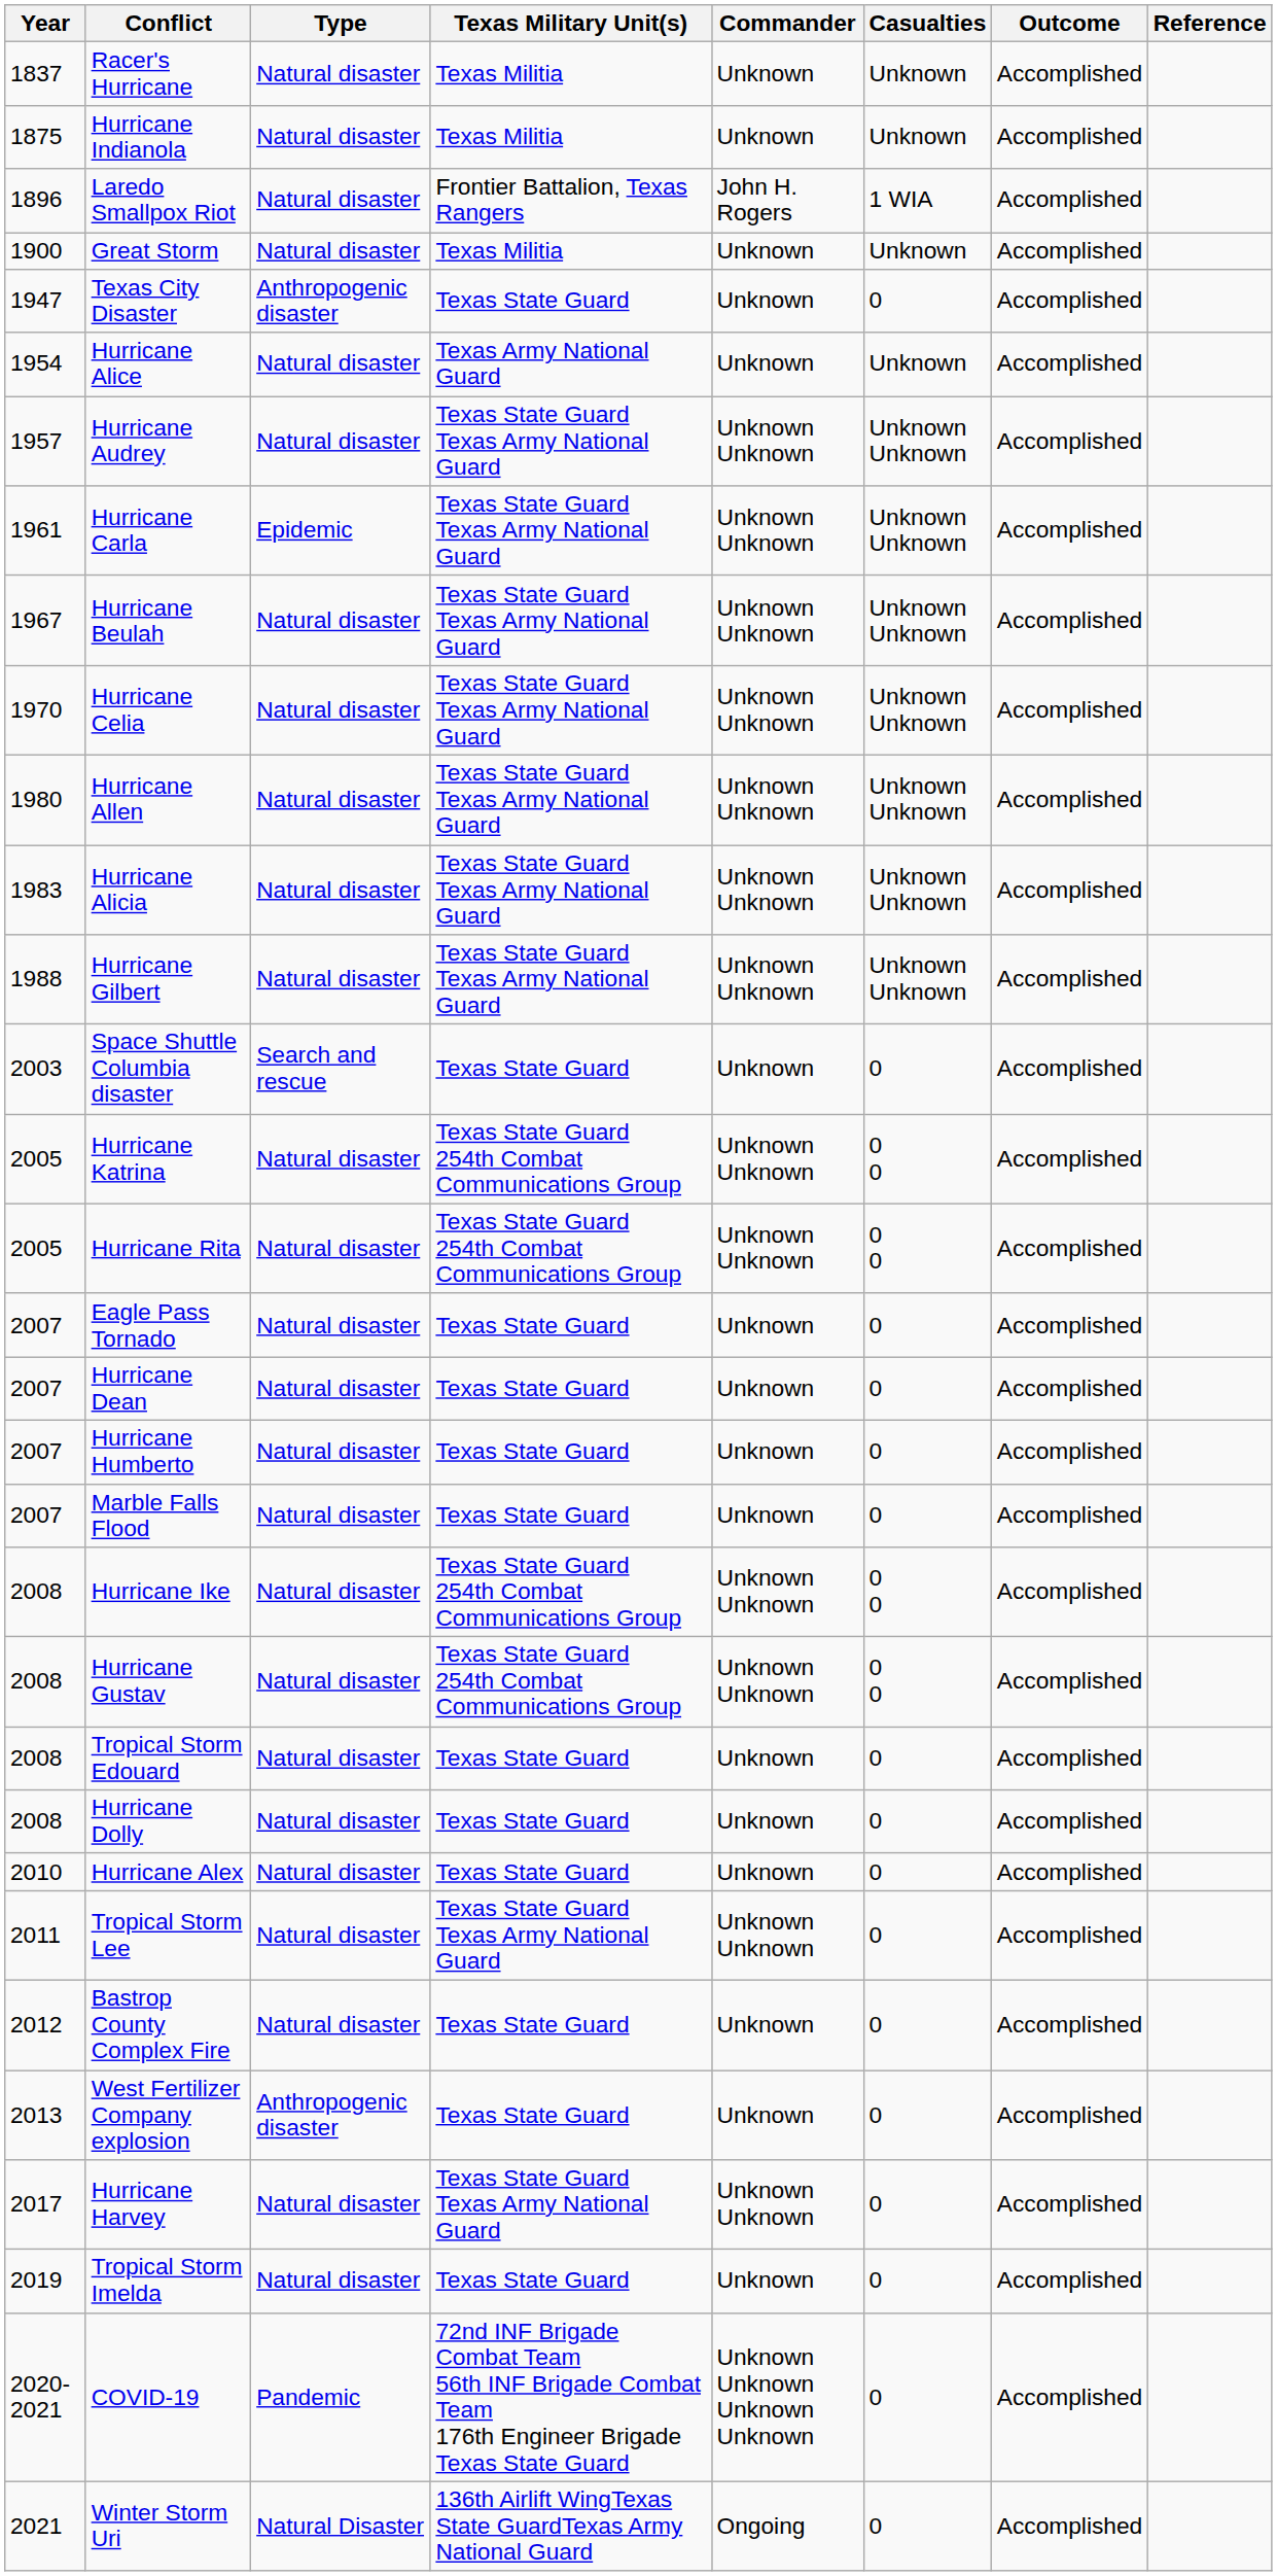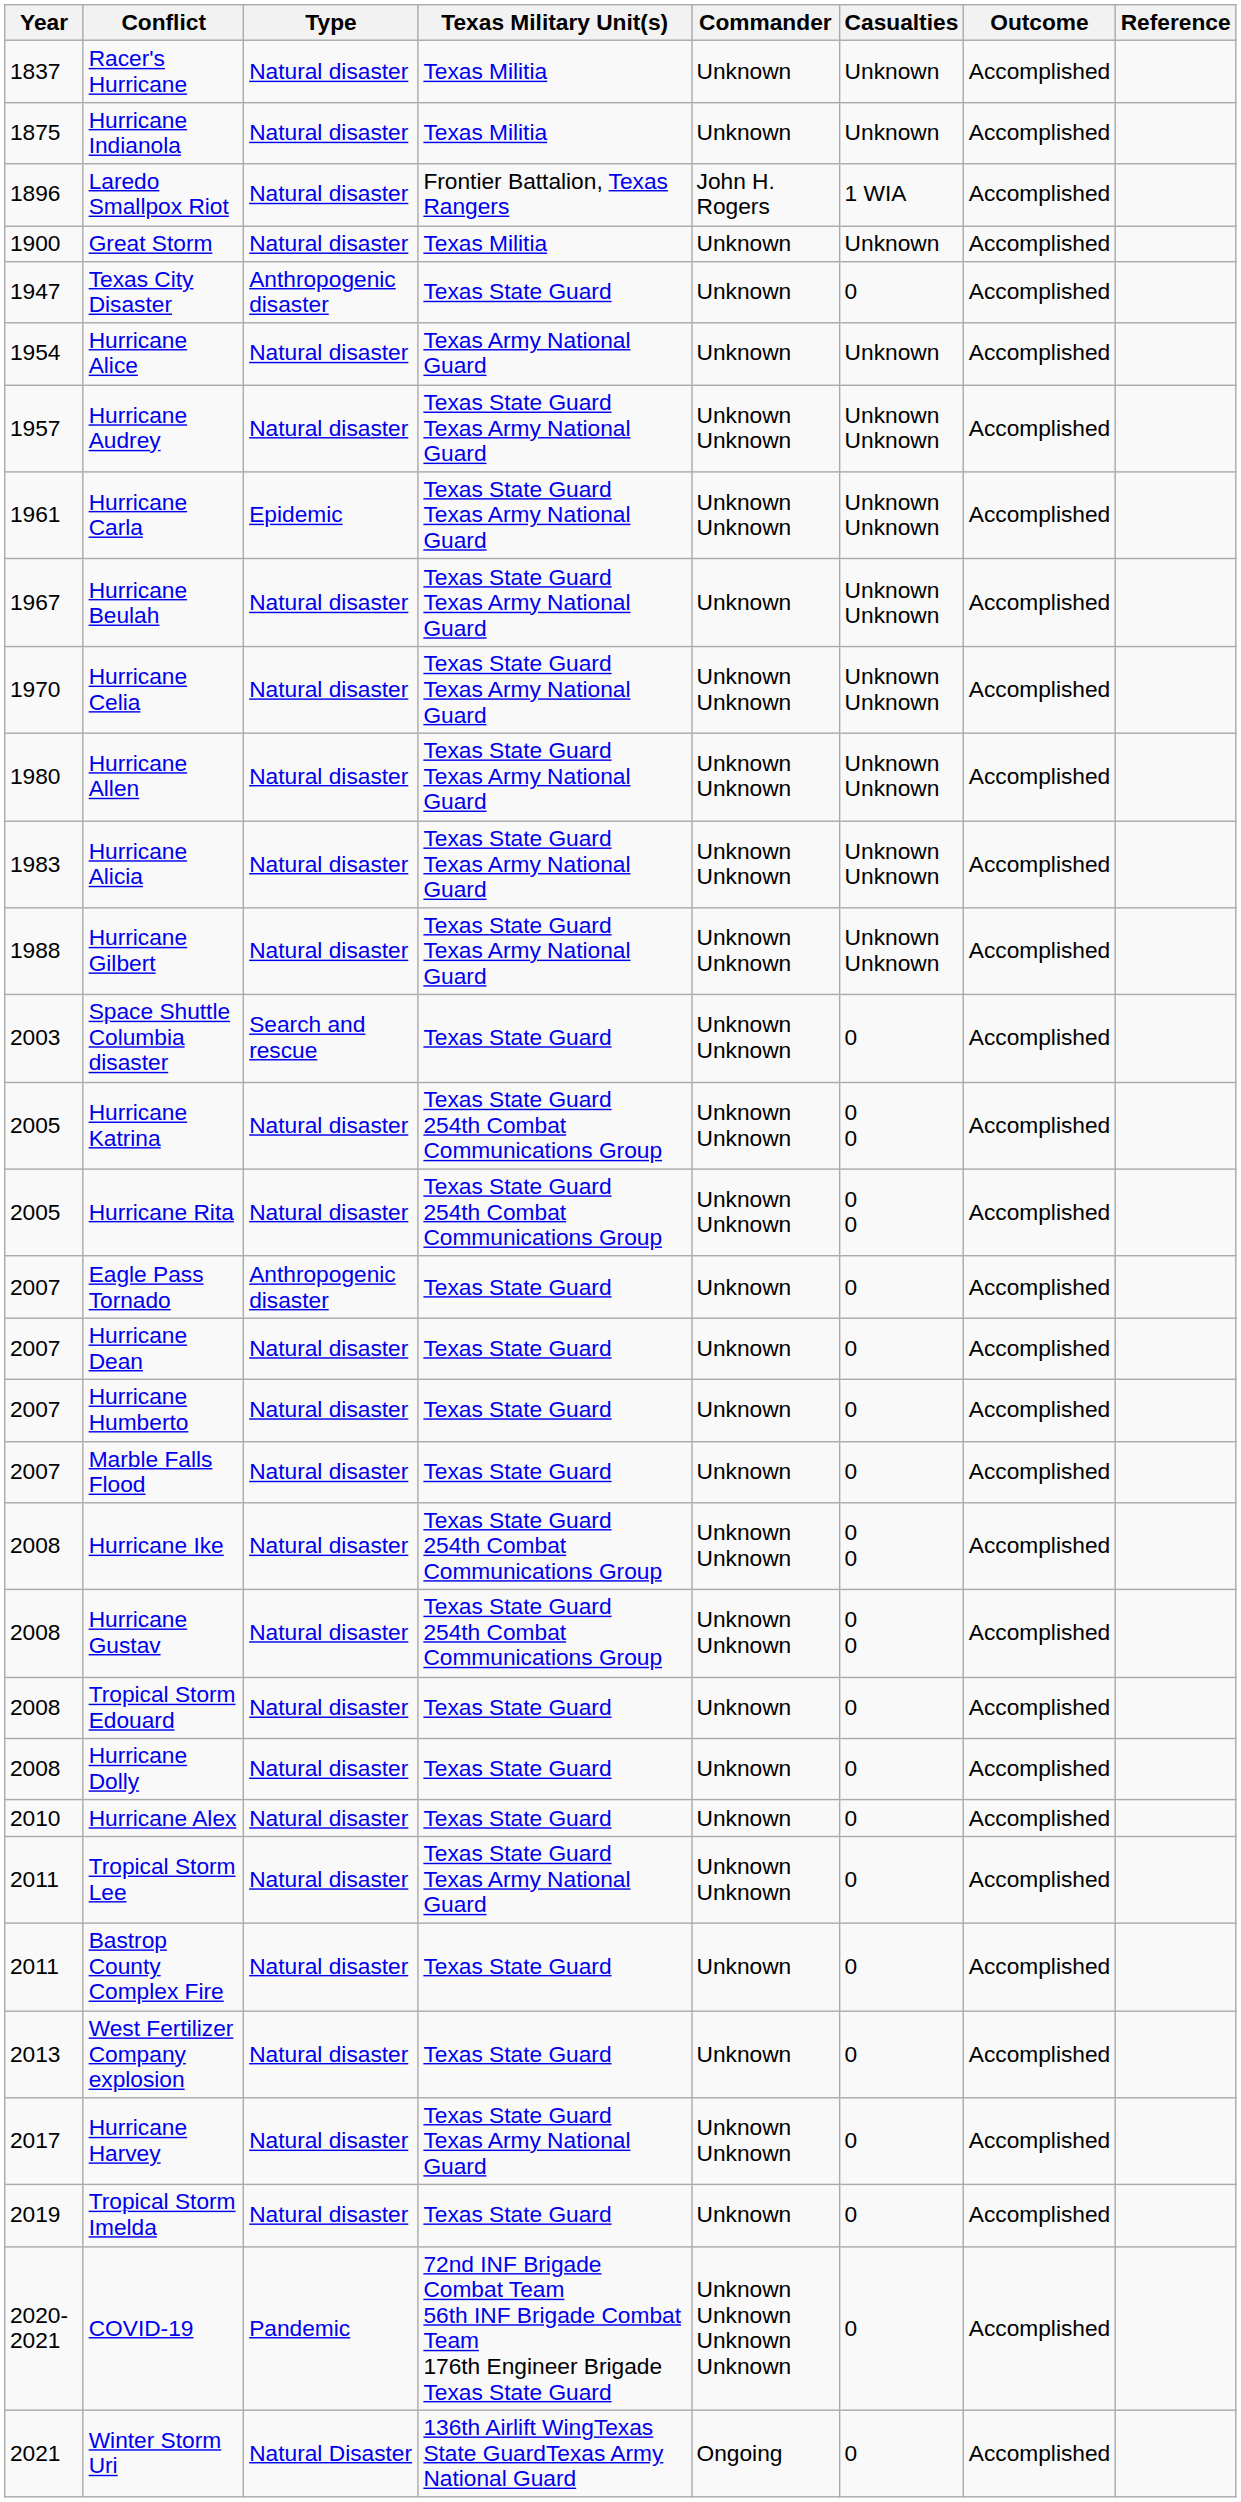Hurricane Beulah | Commander: Unknown Unknown -> Unknown
Space Shuttle Columbia disaster | Commander: Unknown -> Unknown Unknown
Eagle Pass Tornado | Type: Natural disaster -> Anthropogenic disaster
Bastrop County Complex Fire | Year: 2012 -> 2011
West Fertilizer Company explosion | Type: Anthropogenic disaster -> Natural disaster
